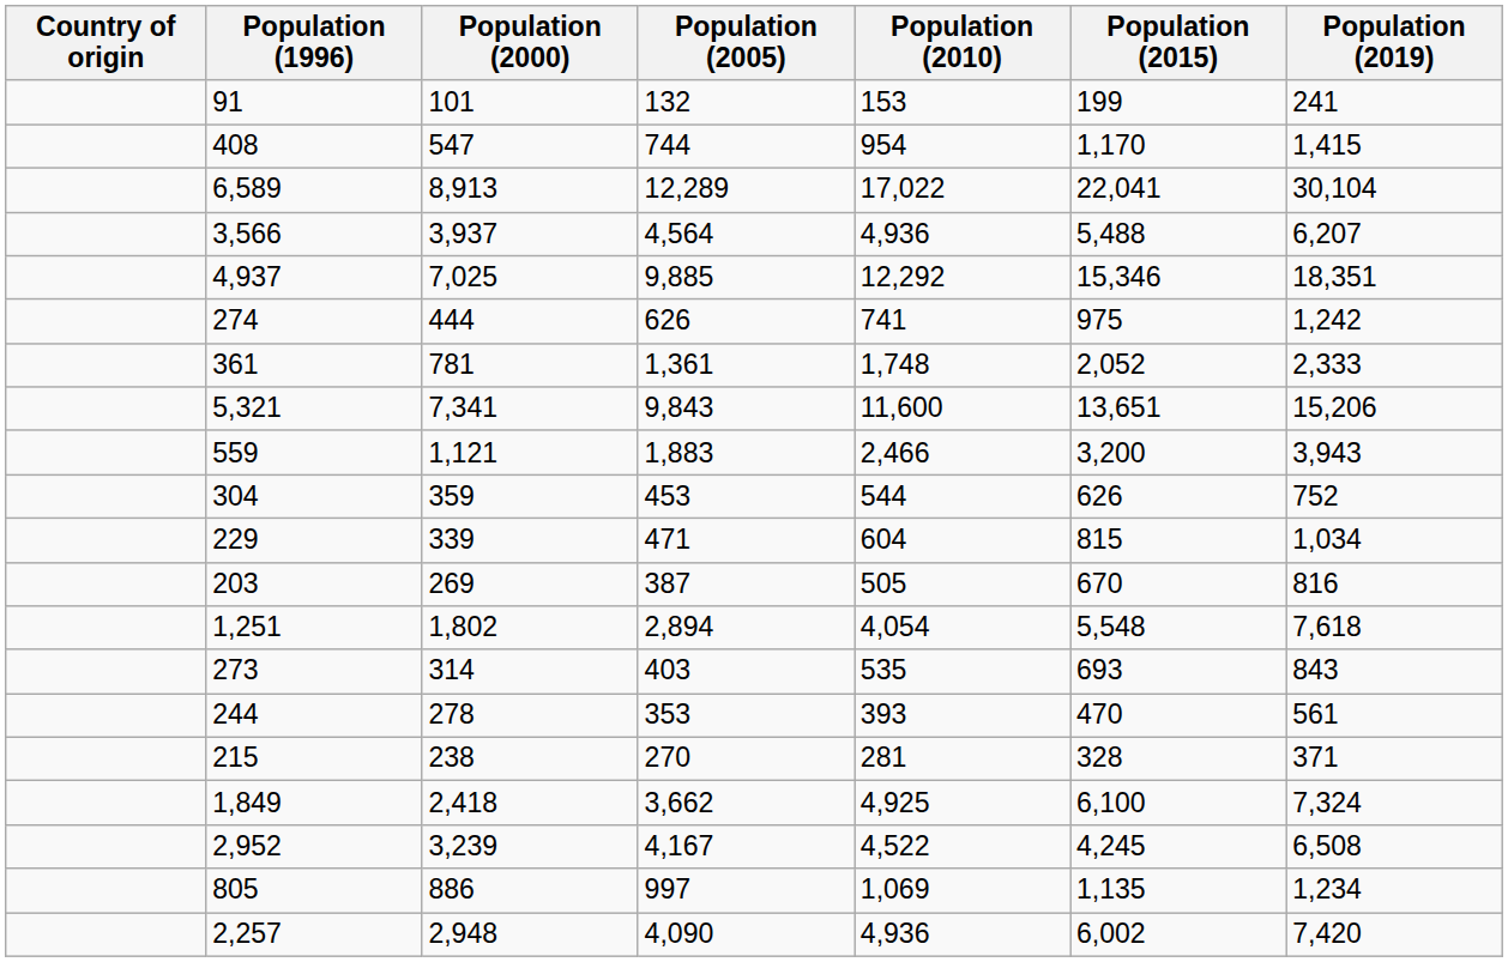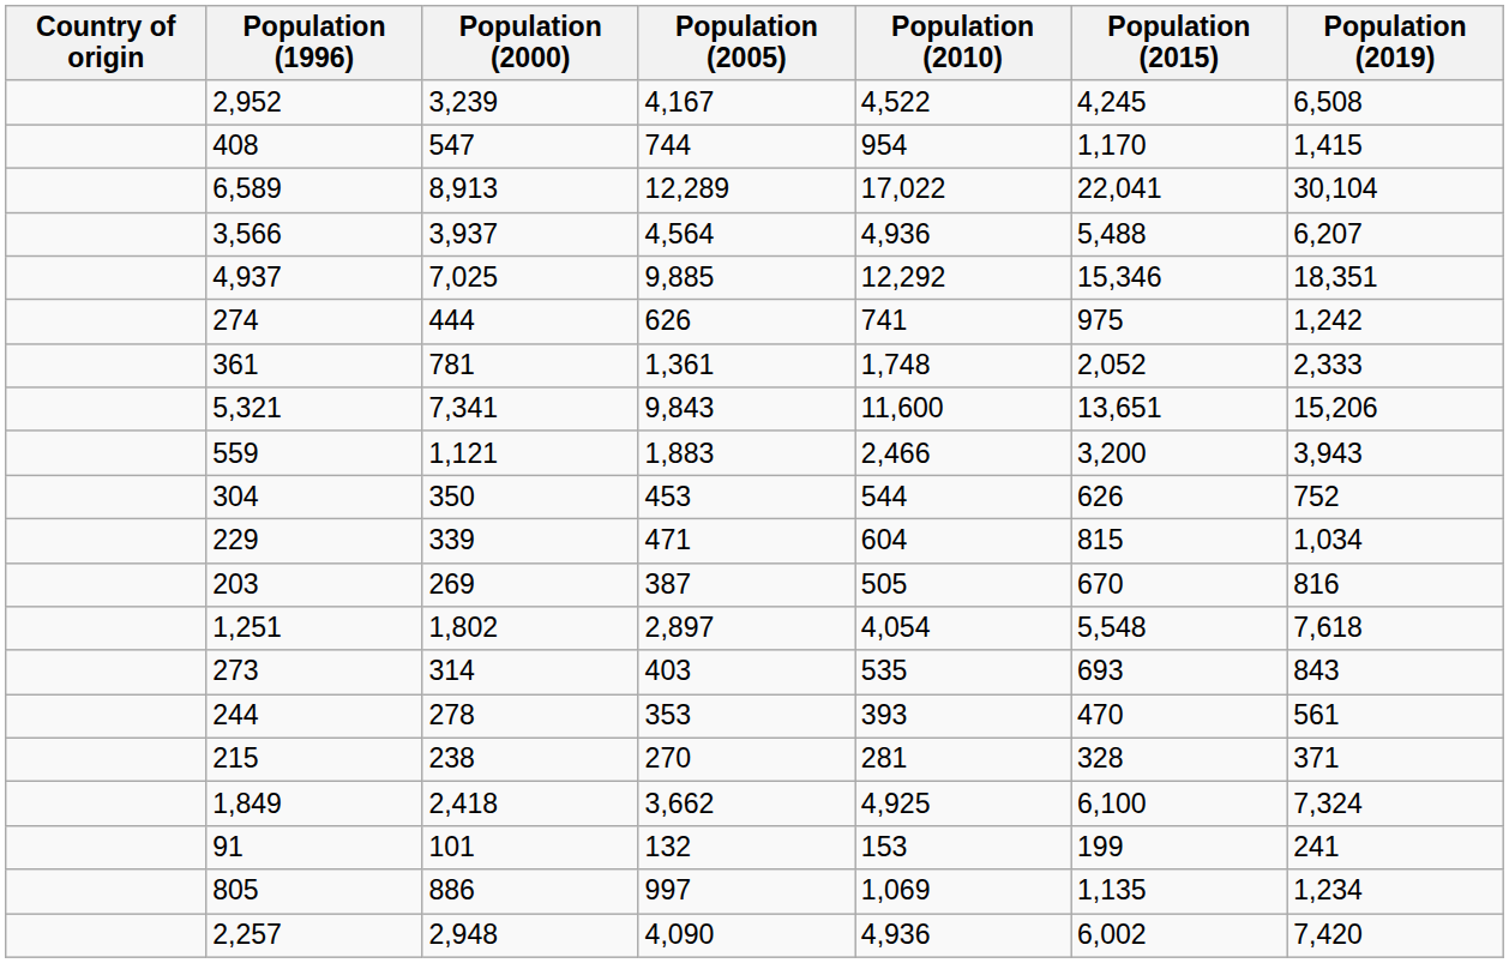rows swapped: 2,952 <-> 91
304 | Population (2000): 359 -> 350
1,251 | Population (2005): 2,894 -> 2,897
